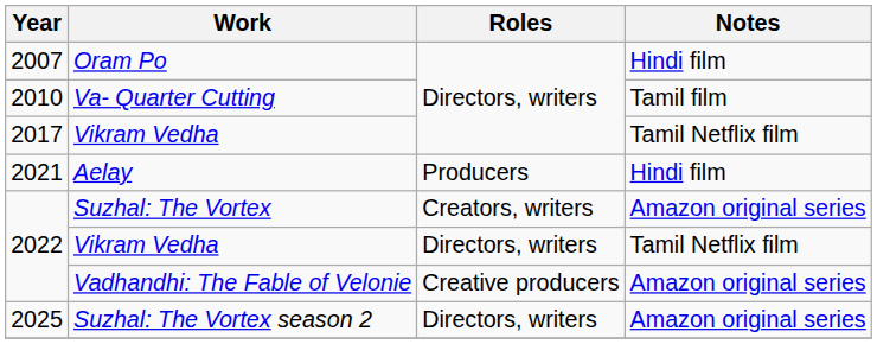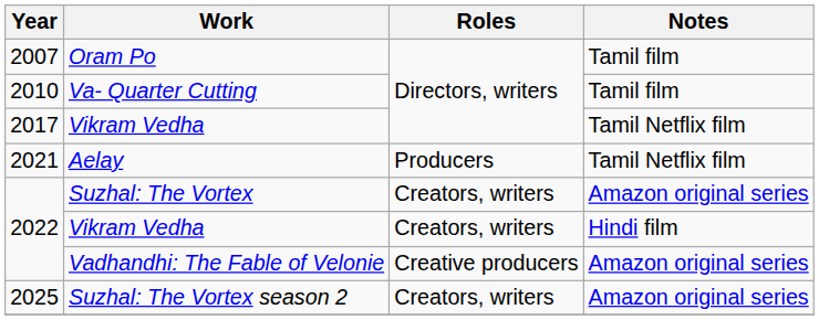Oram Po | Notes: Hindi film -> Tamil film
Aelay | Notes: Hindi film -> Tamil Netflix film
2022 / Vikram Vedha | Roles: Directors, writers -> Creators, writers
2022 / Vikram Vedha | Notes: Tamil Netflix film -> Hindi film
Suzhal: The Vortex season 2 | Roles: Directors, writers -> Creators, writers
